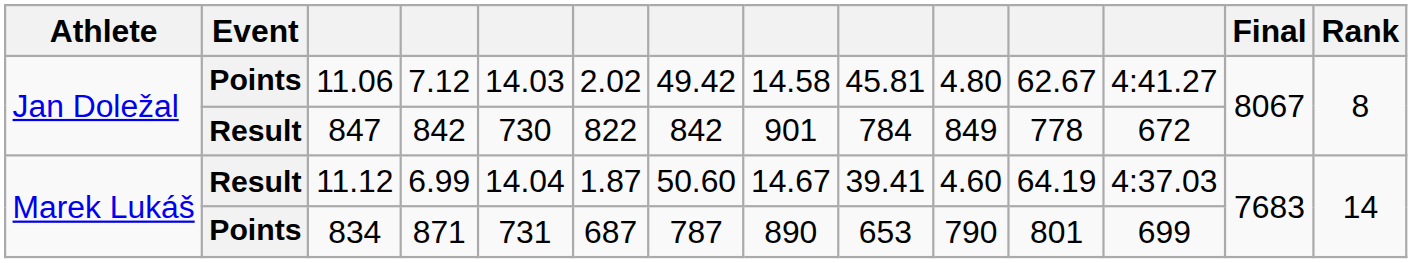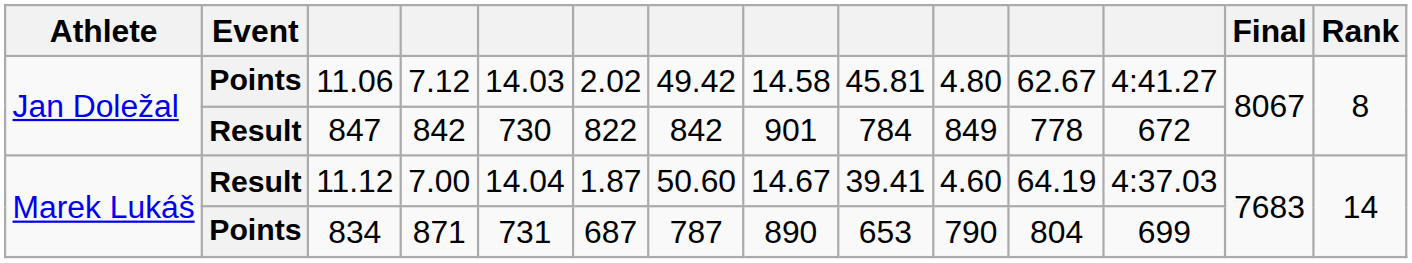11.12 | column 4: 6.99 -> 7.00
834 | column 11: 801 -> 804
